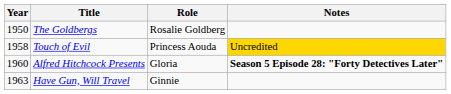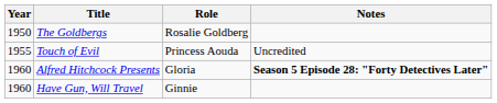Touch of Evil | Year: 1958 -> 1955
Touch of Evil | Notes: gold background -> no background
Have Gun, Will Travel | Year: 1963 -> 1960
